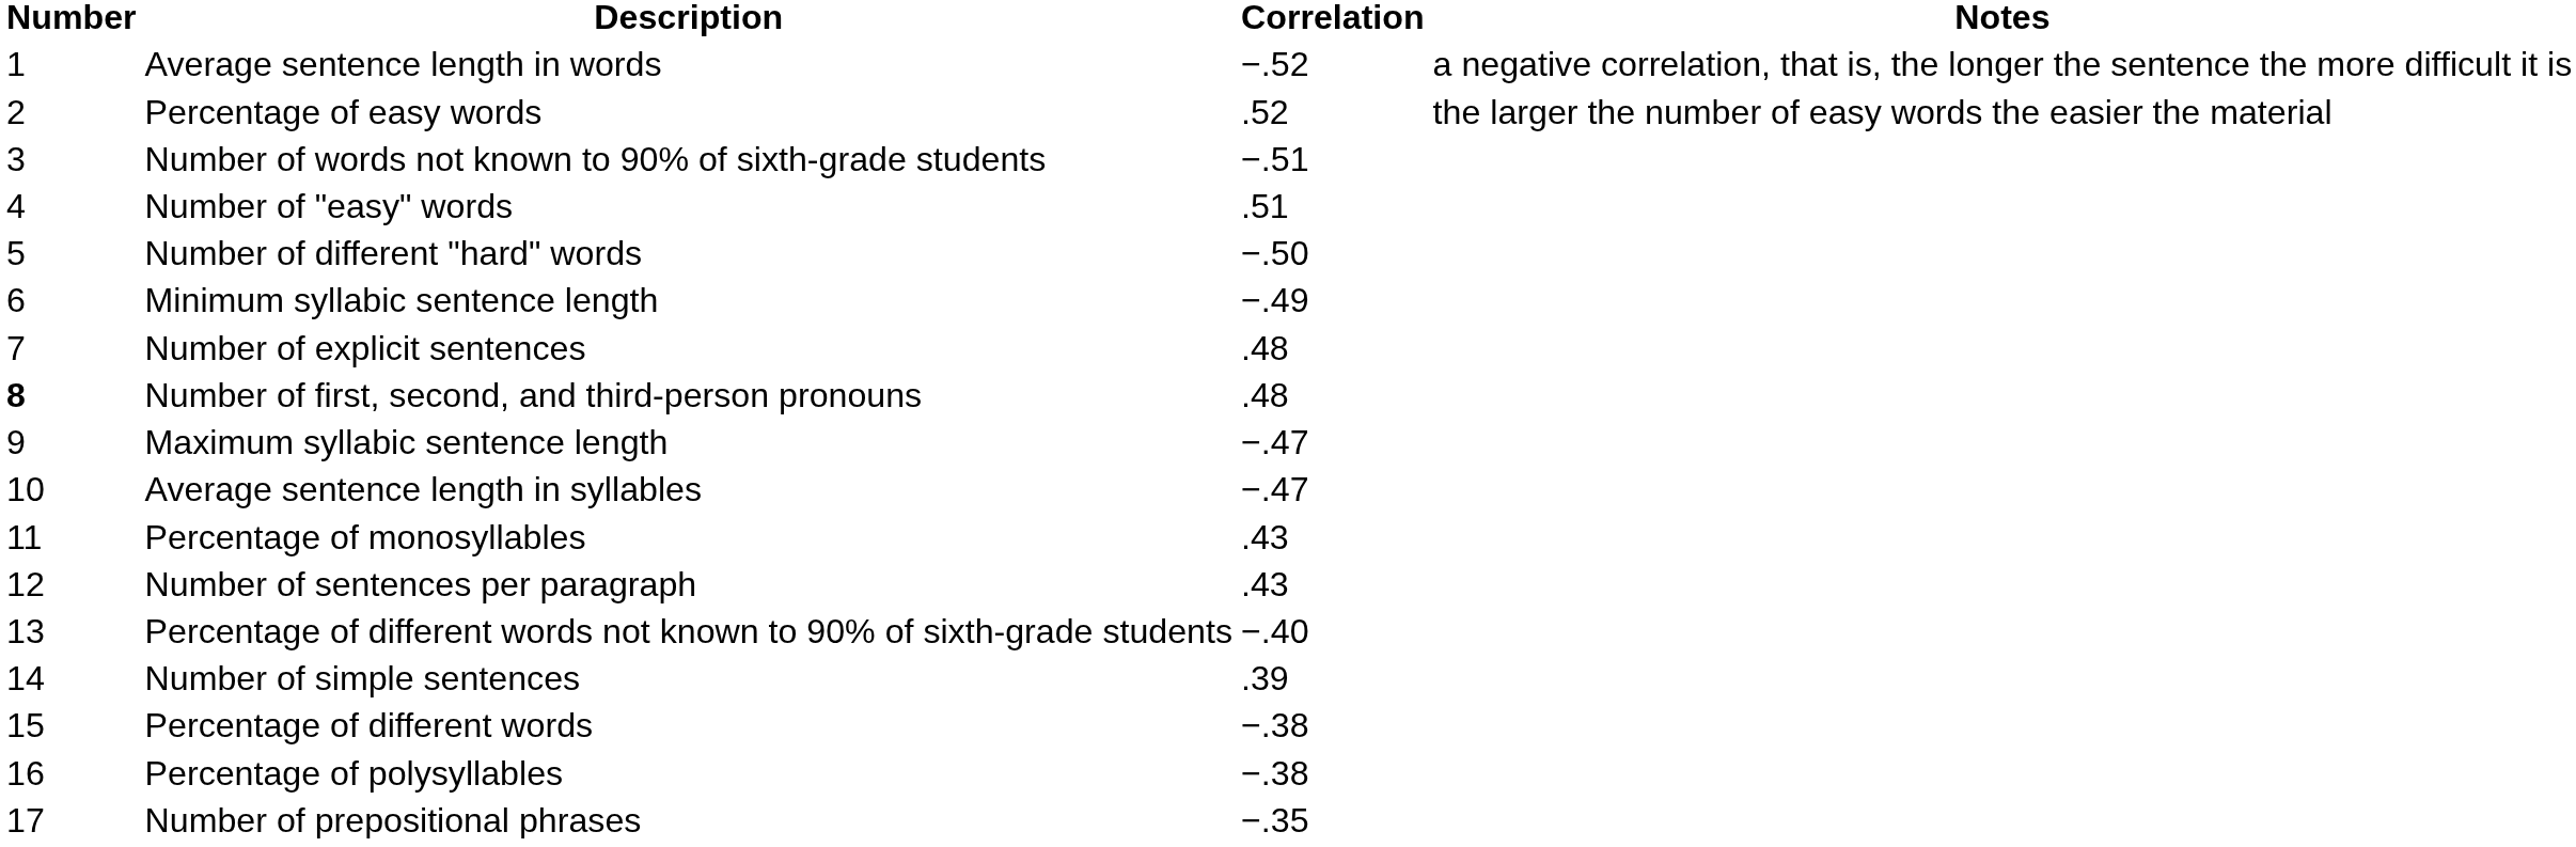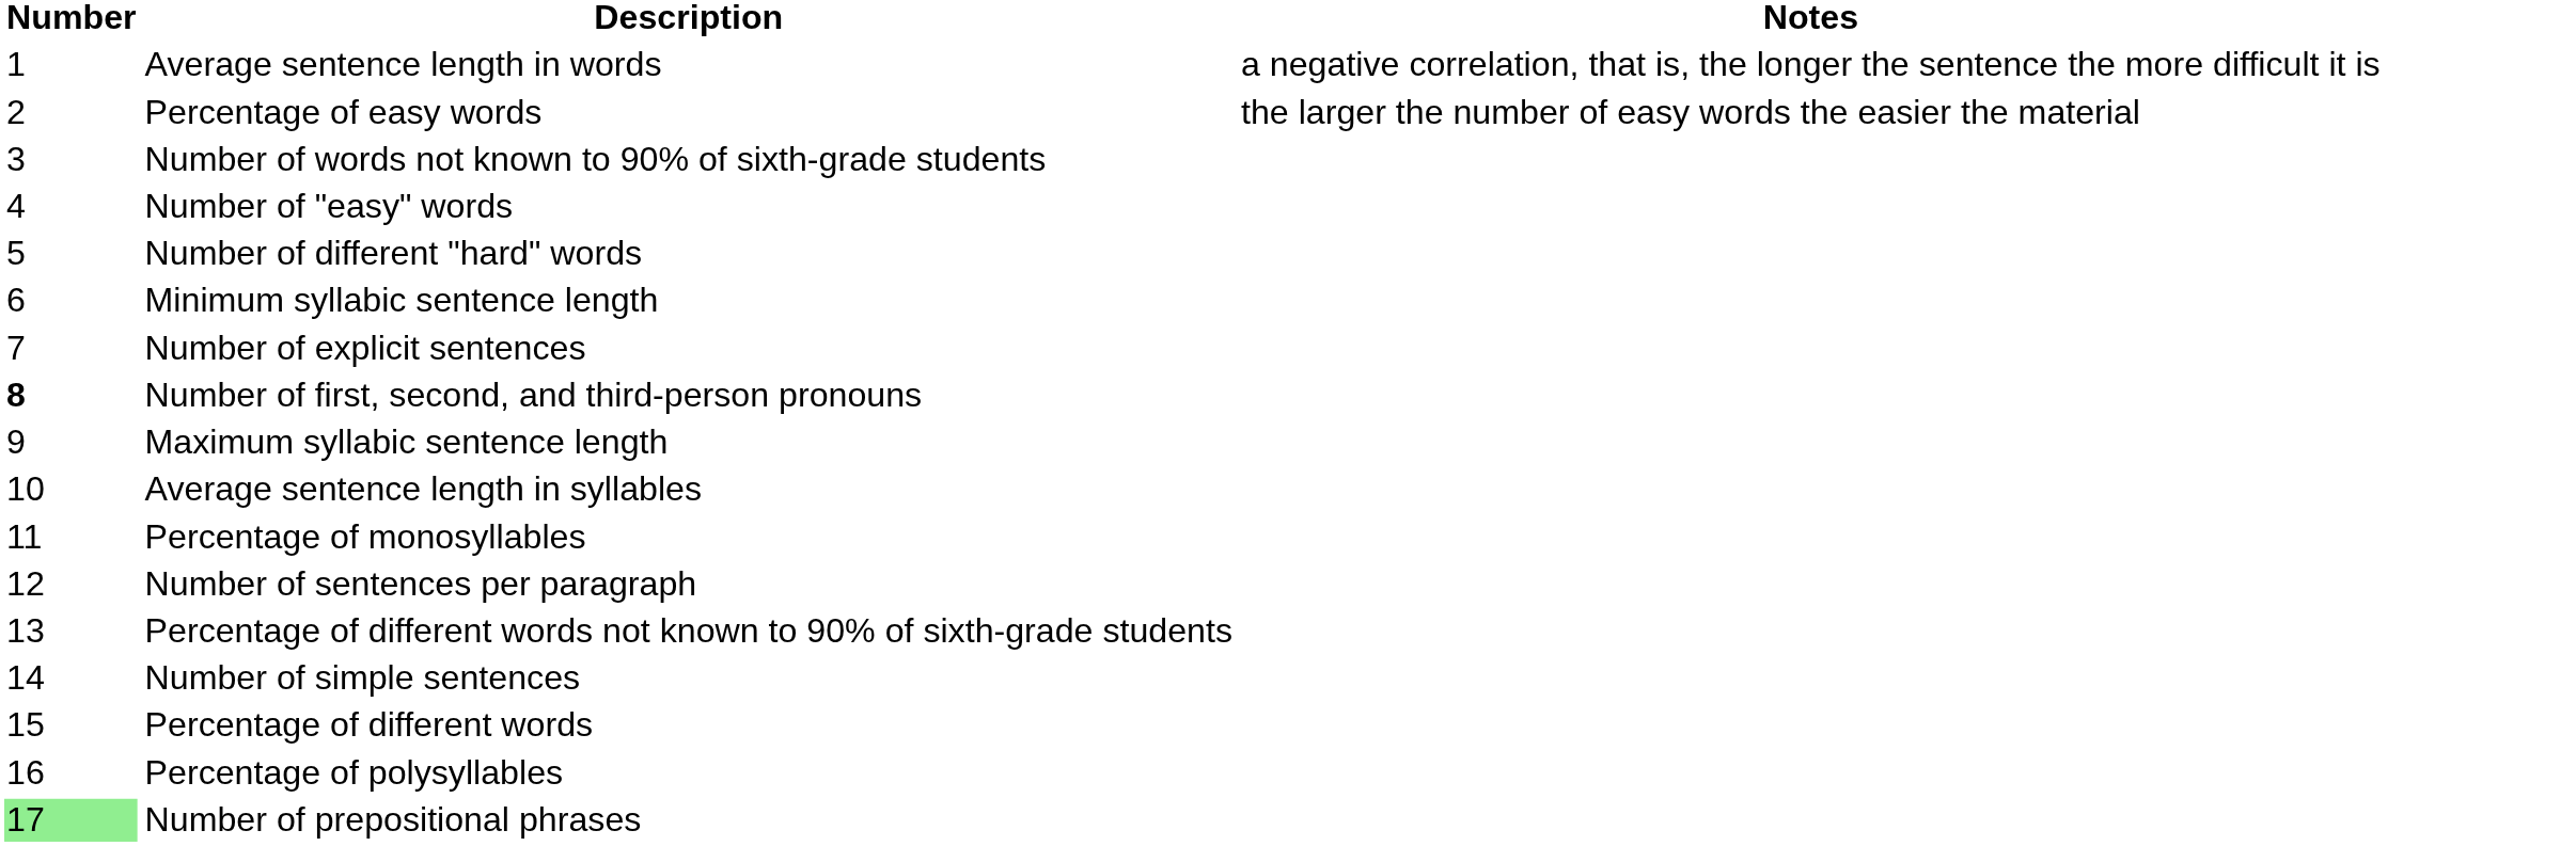- column: Correlation | −.52 | .52 | −.51 | .51 | −.50 | −.49 | .48 | .48 | −.47 | −.47 | .43 | .43 | −.40 | .39 | −.38 | −.38 | −.35
Number of prepositional phrases | Number: no background -> lightgreen background
